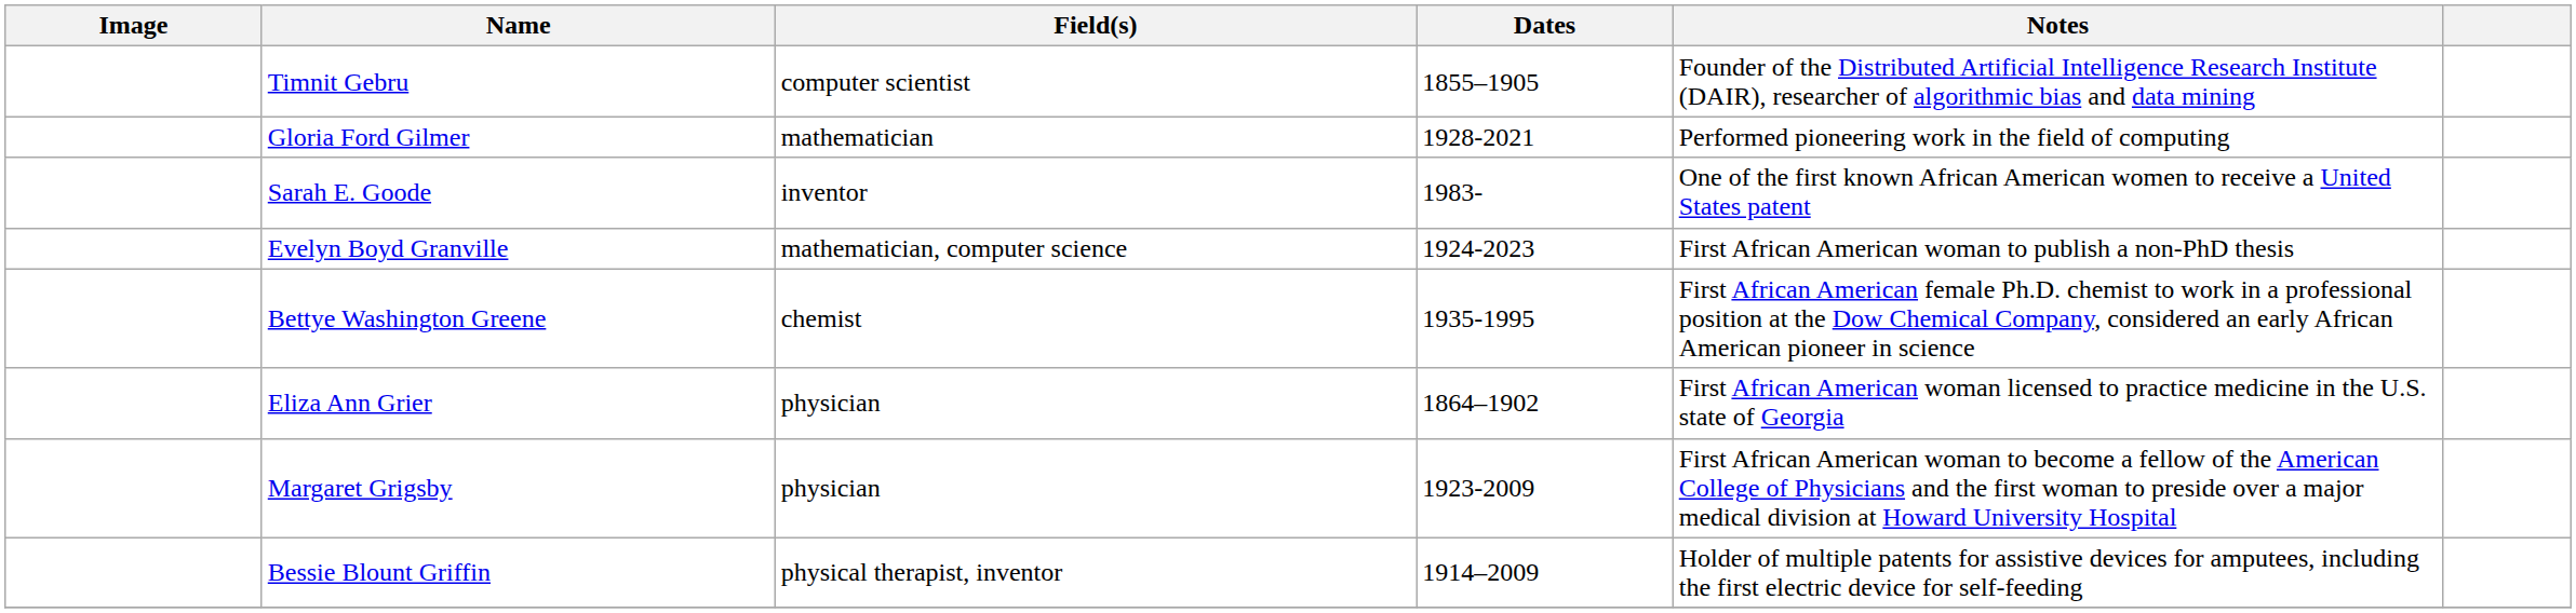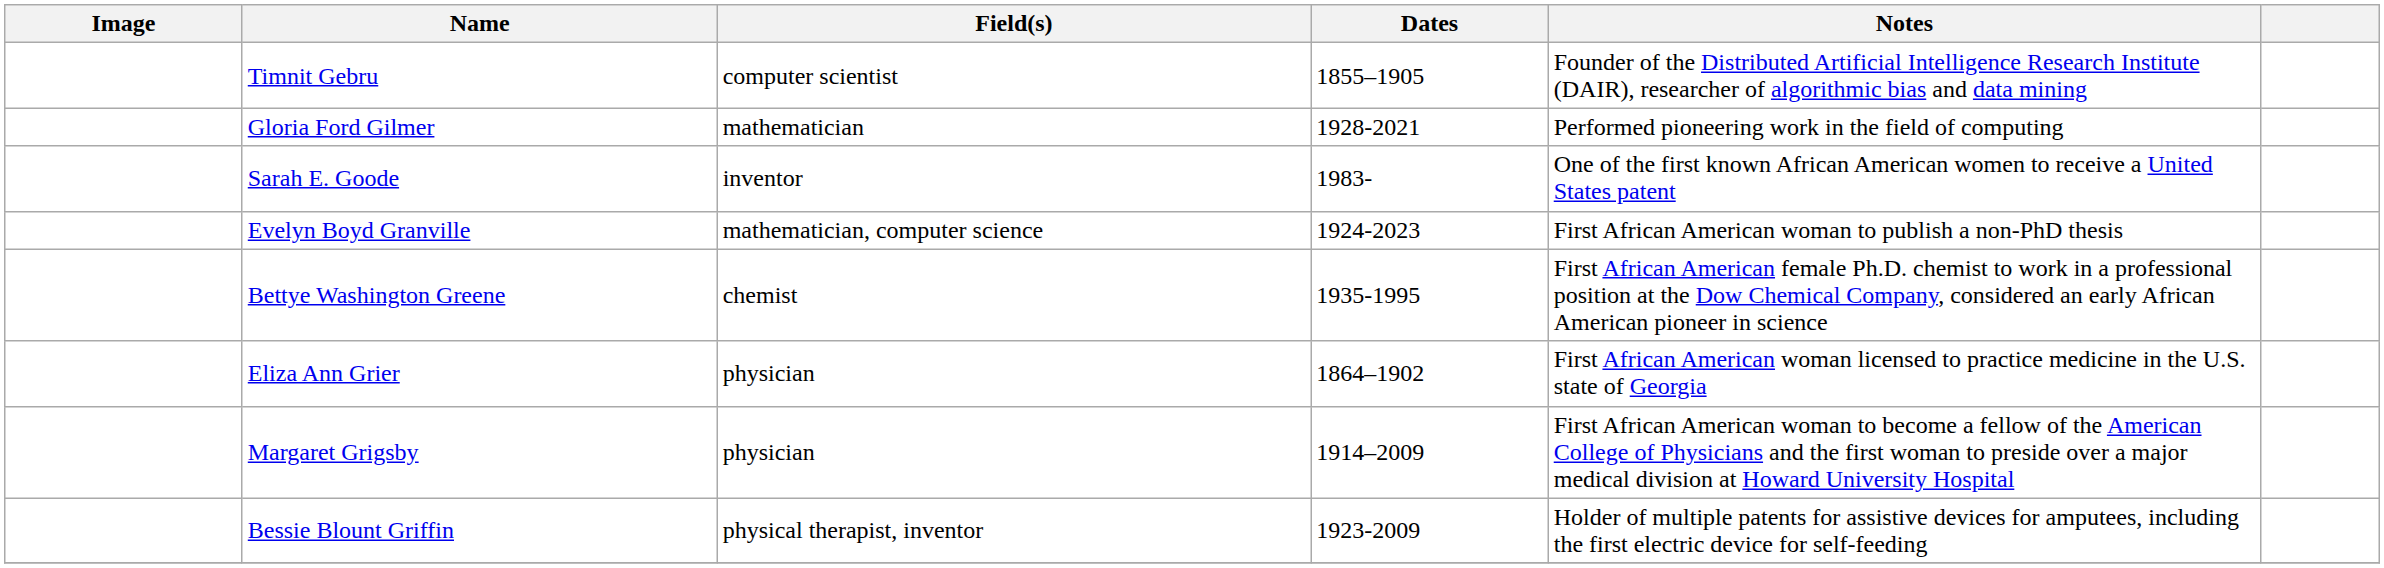Margaret Grigsby | Dates: 1923-2009 -> 1914–2009
Bessie Blount Griffin | Dates: 1914–2009 -> 1923-2009
